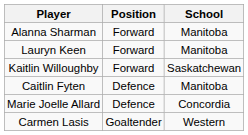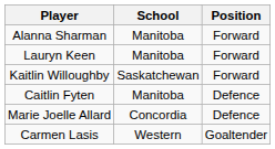columns swapped: Position <-> School
